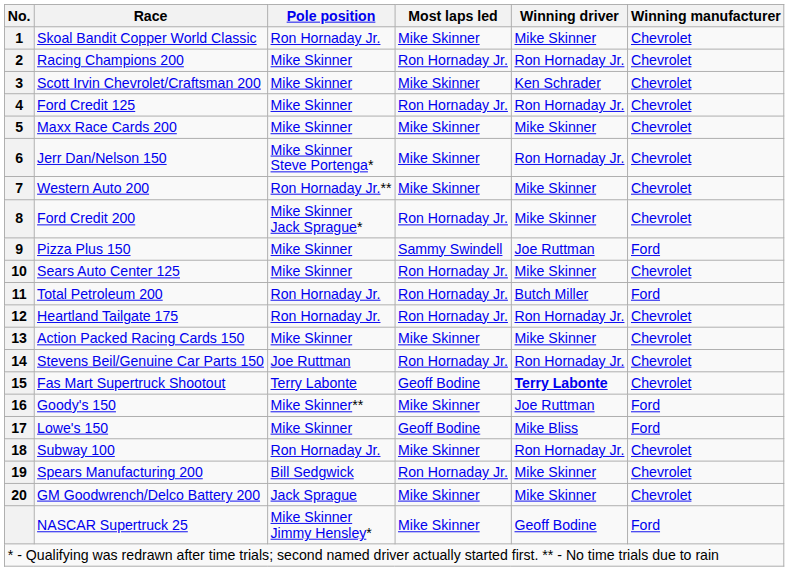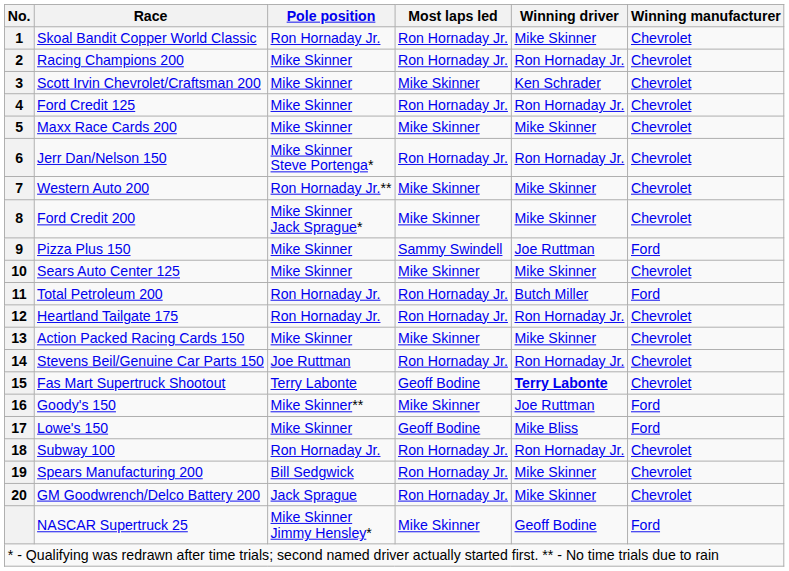Skoal Bandit Copper World Classic | Most laps led: Mike Skinner -> Ron Hornaday Jr.
Jerr Dan/Nelson 150 | Most laps led: Mike Skinner -> Ron Hornaday Jr.
Ford Credit 200 | Most laps led: Ron Hornaday Jr. -> Mike Skinner
Sears Auto Center 125 | Most laps led: Ron Hornaday Jr. -> Mike Skinner
Subway 100 | Most laps led: Mike Skinner -> Ron Hornaday Jr.
GM Goodwrench/Delco Battery 200 | Most laps led: Mike Skinner -> Ron Hornaday Jr.
